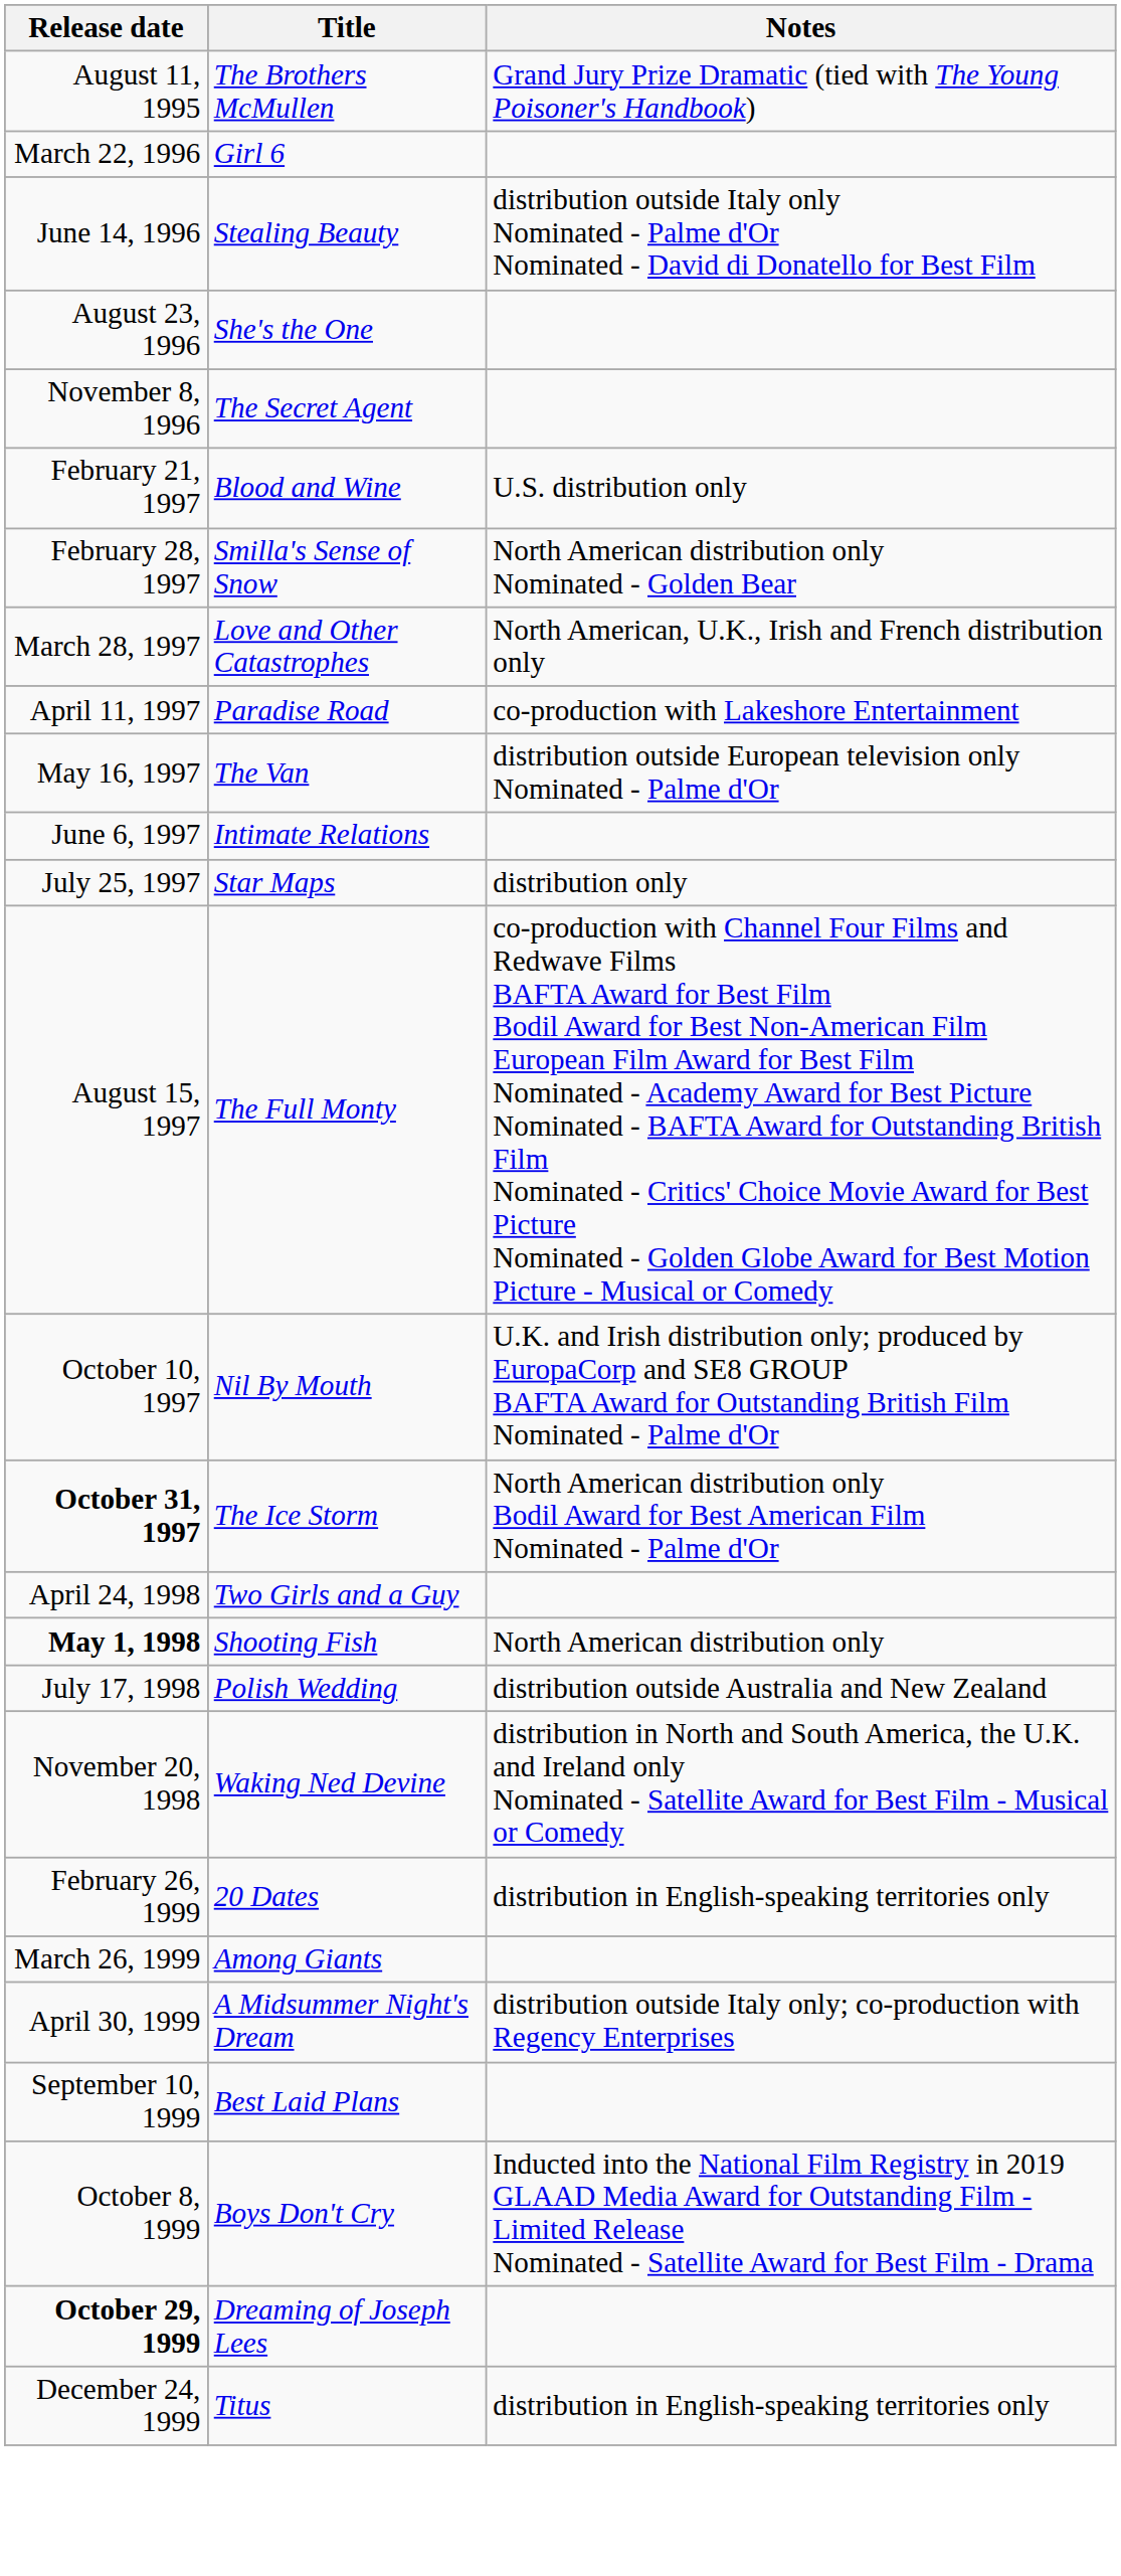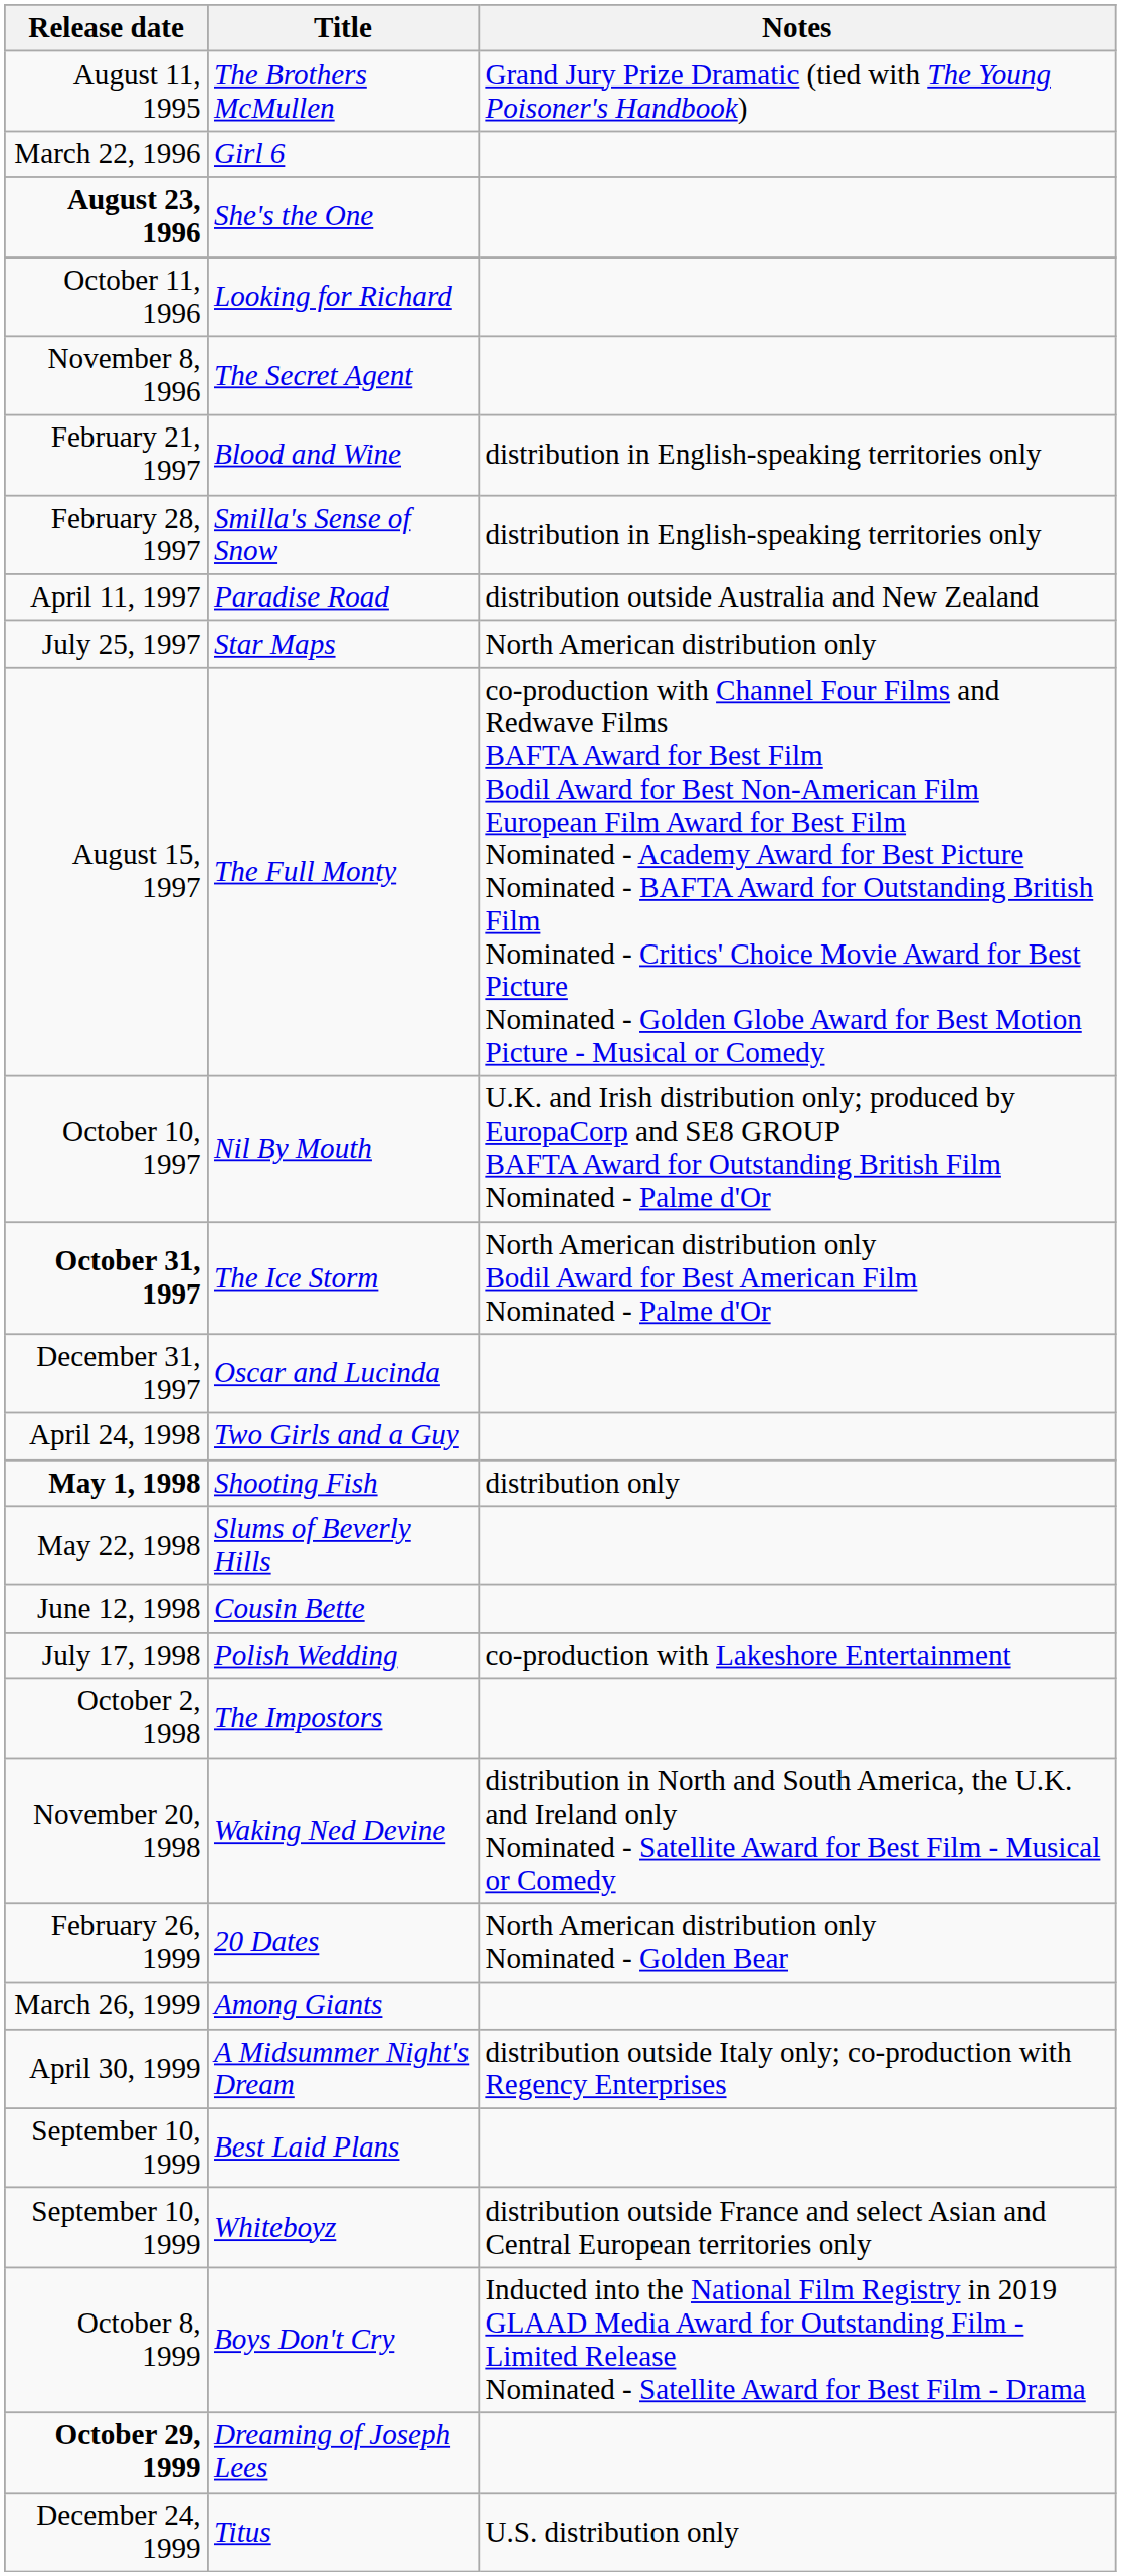- row: June 14, 1996 | Stealing Beauty | distribution outside Italy only Nominated - Palme d'Or Nominated - David di Donatello for Best Film
She's the One | Release date: normal -> bold
+ row: October 11, 1996 | Looking for Richard
Blood and Wine | Notes: U.S. distribution only -> distribution in English-speaking territories only
Smilla's Sense of Snow | Notes: North American distribution only Nominated - Golden Bear -> distribution in English-speaking territories only
- row: March 28, 1997 | Love and Other Catastrophes | North American, U.K., Irish and French distribution only
Paradise Road | Notes: co-production with Lakeshore Entertainment -> distribution outside Australia and New Zealand
- row: May 16, 1997 | The Van | distribution outside European television only Nominated - Palme d'Or
- row: June 6, 1997 | Intimate Relations
Star Maps | Notes: distribution only -> North American distribution only
+ row: December 31, 1997 | Oscar and Lucinda
Shooting Fish | Notes: North American distribution only -> distribution only
+ row: May 22, 1998 | Slums of Beverly Hills
+ row: June 12, 1998 | Cousin Bette
Polish Wedding | Notes: distribution outside Australia and New Zealand -> co-production with Lakeshore Entertainment
+ row: October 2, 1998 | The Impostors
20 Dates | Notes: distribution in English-speaking territories only -> North American distribution only Nominated - Golden Bear
+ row: September 10, 1999 | Whiteboyz | distribution outside France and select Asian and Central European territories only
Titus | Notes: distribution in English-speaking territories only -> U.S. distribution only
